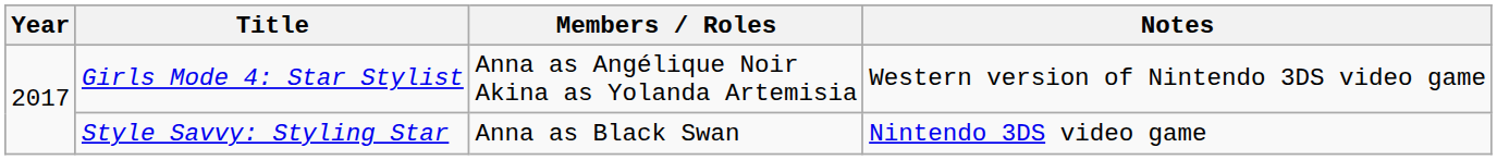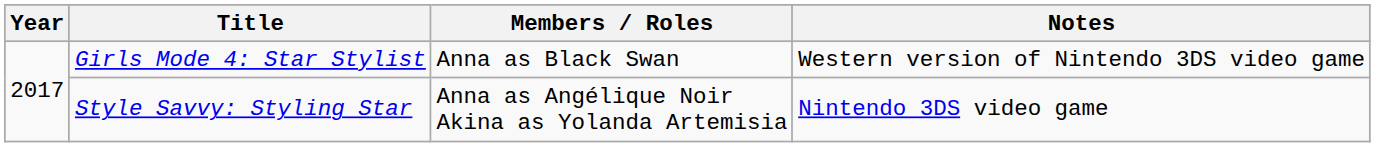Girls Mode 4: Star Stylist | Members / Roles: Anna as Angélique Noir Akina as Yolanda Artemisia -> Anna as Black Swan
Style Savvy: Styling Star | Members / Roles: Anna as Black Swan -> Anna as Angélique Noir Akina as Yolanda Artemisia
